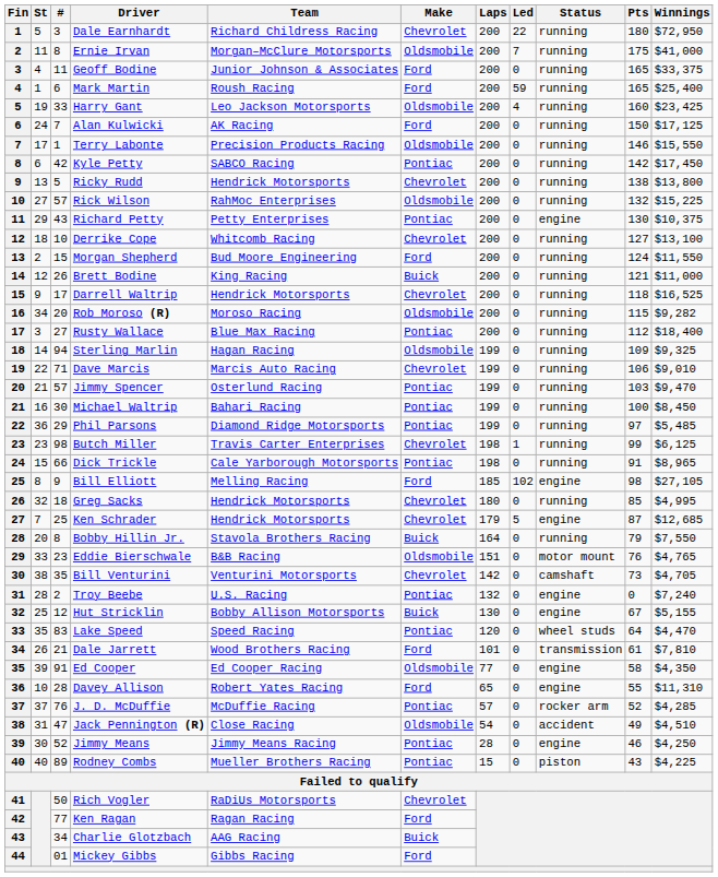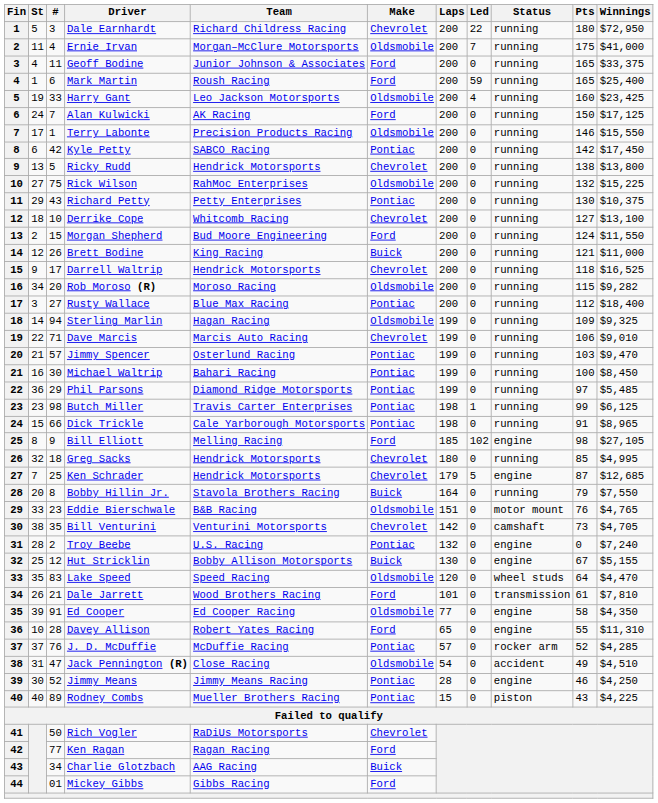Ernie Irvan | #: 8 -> 4
Rick Wilson | #: 57 -> 75
Richard Petty | Status: engine -> running
Butch Miller | Make: Chevrolet -> Pontiac
Lake Speed | Make: Pontiac -> Oldsmobile
